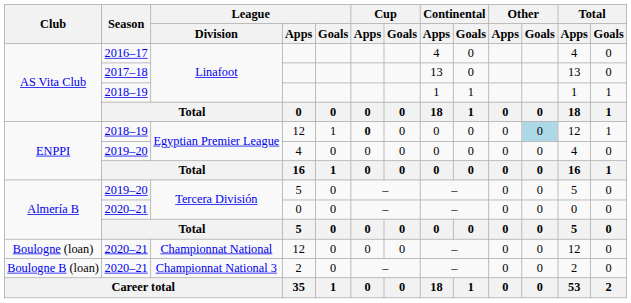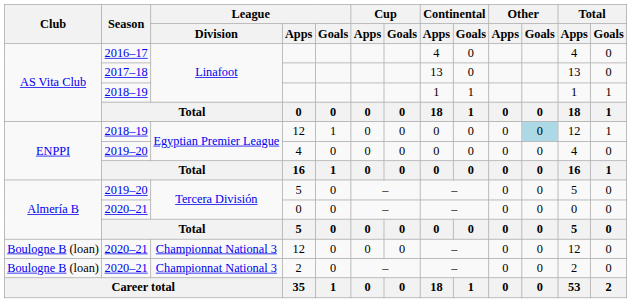2018–19 / 12 | Cup / Apps: bold -> normal
2020–21 / 12 | Club: Boulogne (loan) -> Boulogne B (loan)
2020–21 / 12 | League / Division: Championnat National -> Championnat National 3
